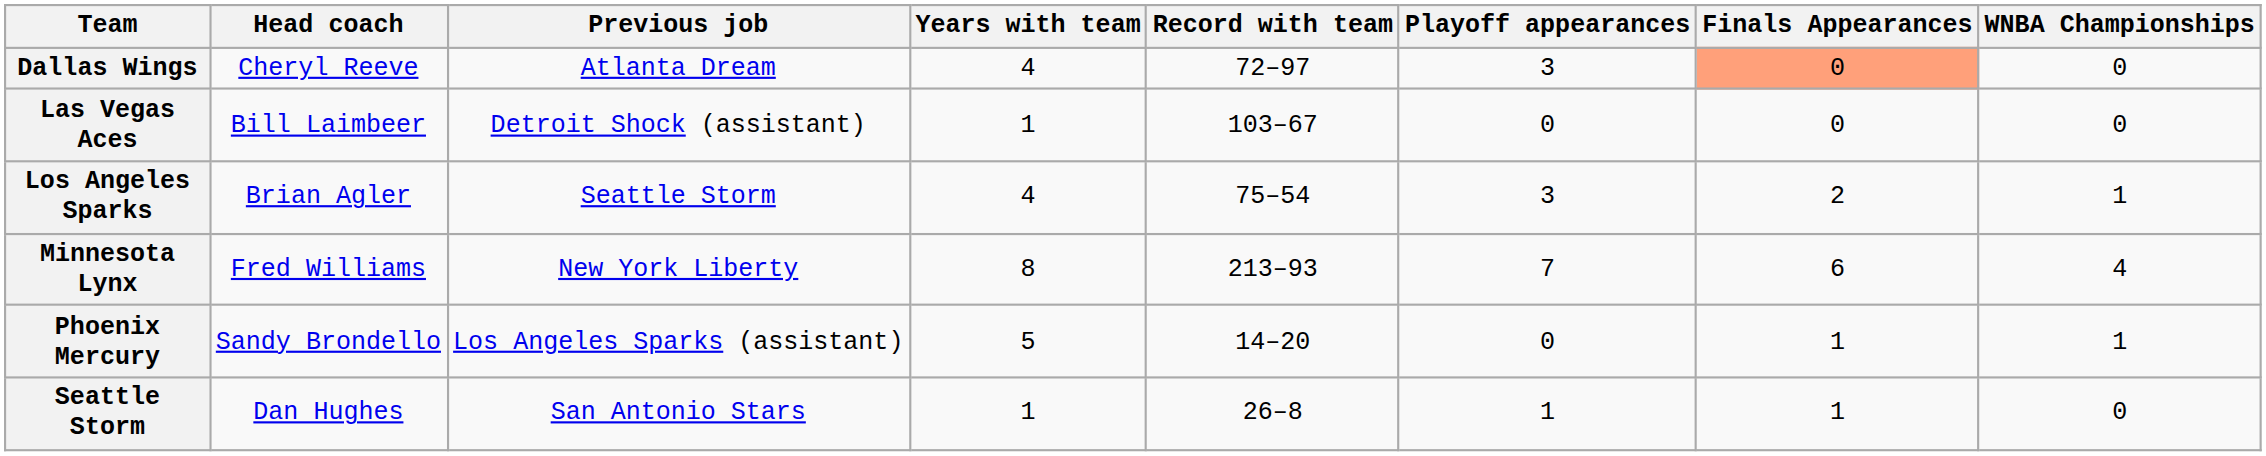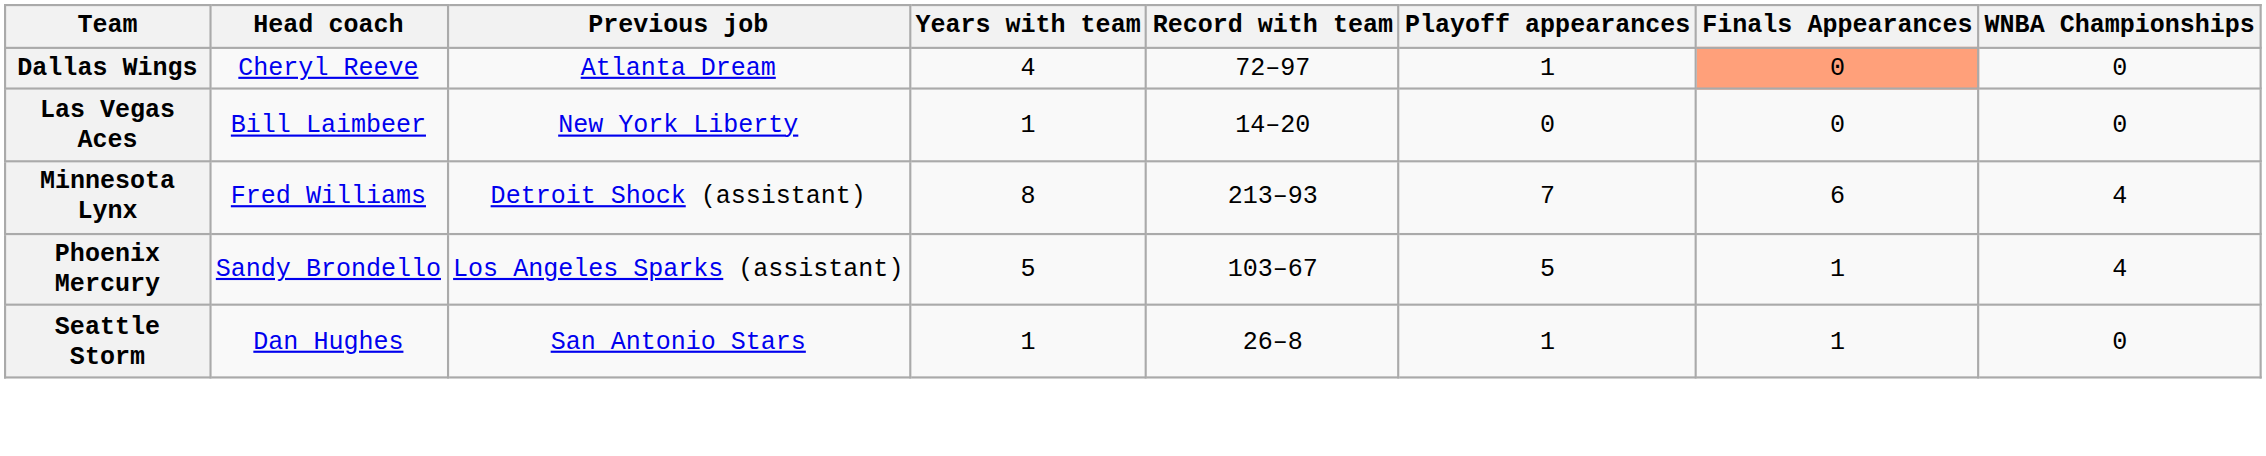Dallas Wings | Playoff appearances: 3 -> 1
Las Vegas Aces | Previous job: Detroit Shock (assistant) -> New York Liberty
Las Vegas Aces | Record with team: 103–67 -> 14–20
- row: Los Angeles Sparks | Brian Agler | Seattle Storm | 4 | 75–54 | 3 | 2 | 1
Minnesota Lynx | Previous job: New York Liberty -> Detroit Shock (assistant)
Phoenix Mercury | Record with team: 14–20 -> 103–67
Phoenix Mercury | Playoff appearances: 0 -> 5
Phoenix Mercury | WNBA Championships: 1 -> 4
